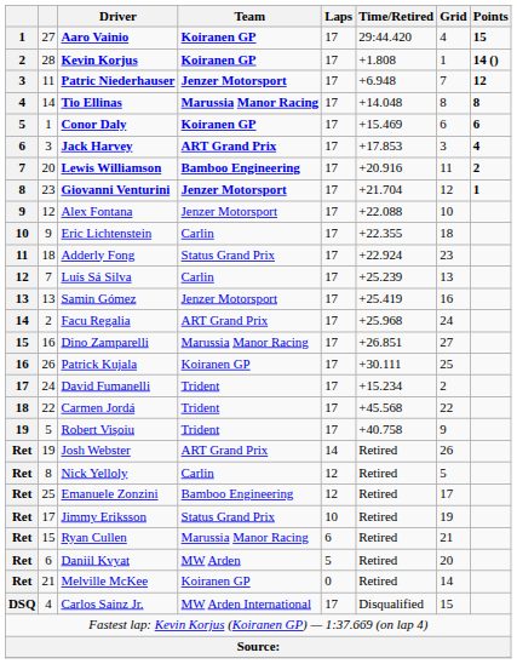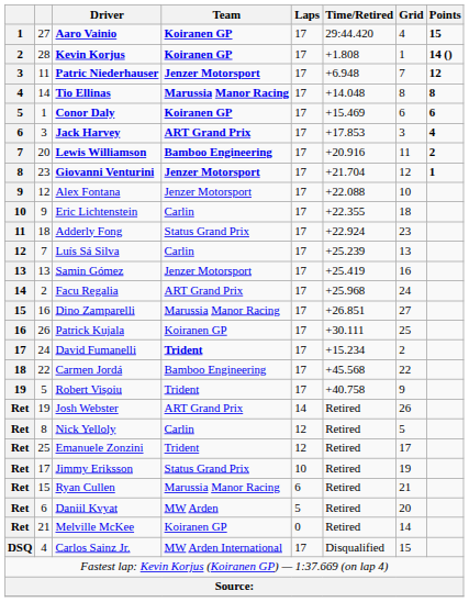David Fumanelli | Team: normal -> bold
Carmen Jordá | Team: Trident -> Bamboo Engineering
Emanuele Zonzini | Team: Bamboo Engineering -> Trident
